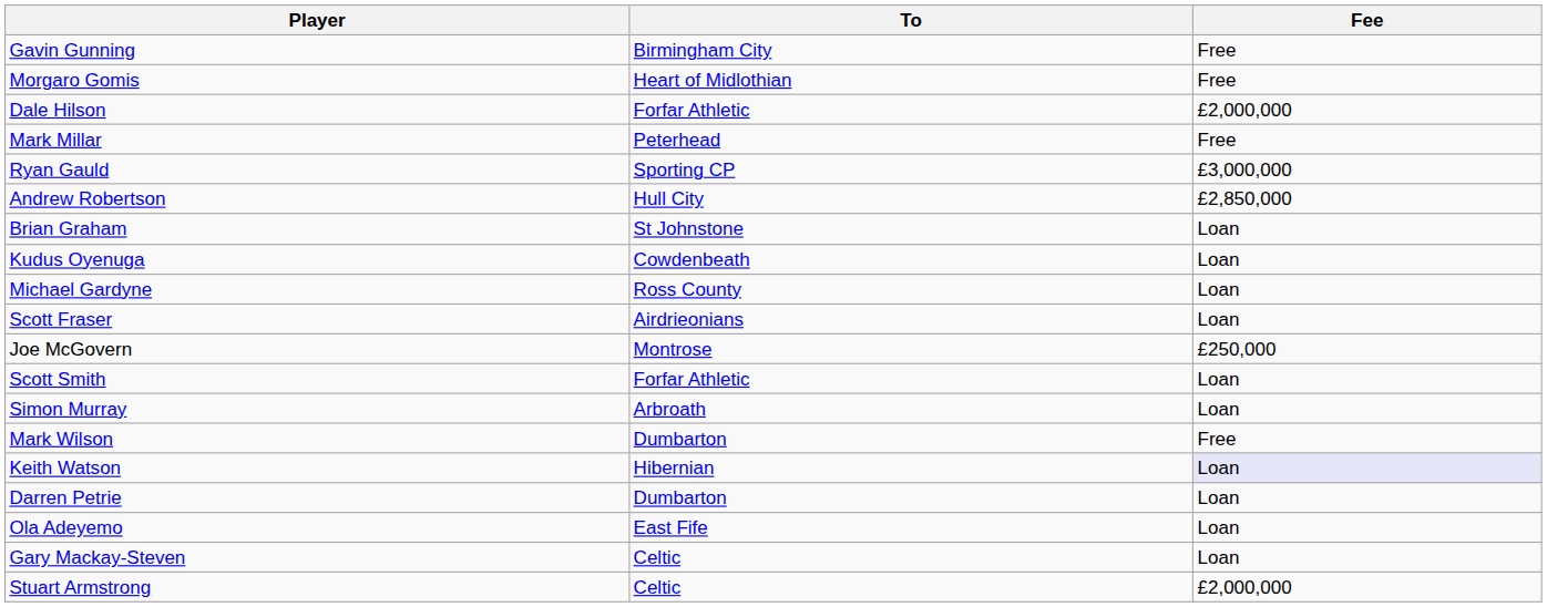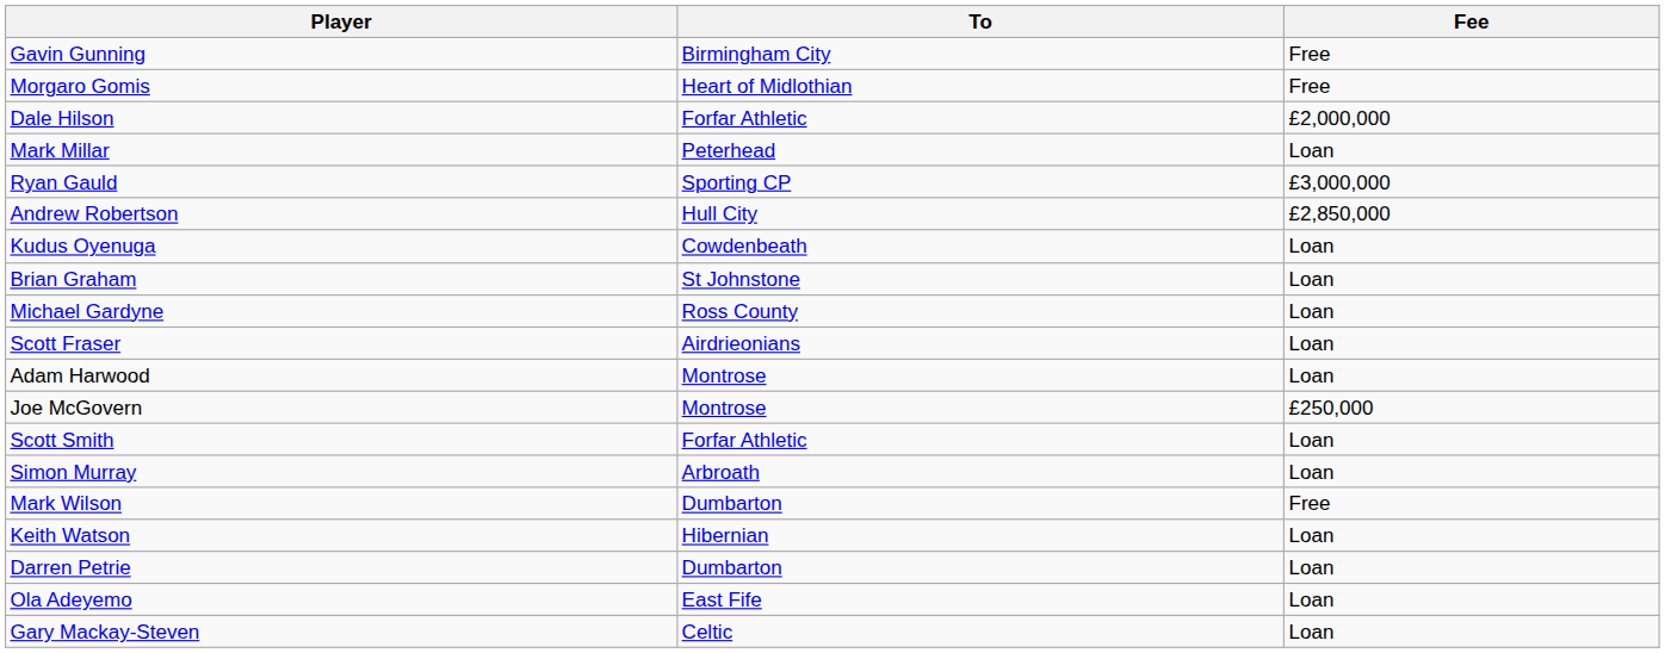Mark Millar | Fee: Free -> Loan
rows swapped: Kudus Oyenuga <-> Brian Graham
+ row: Adam Harwood | Montrose | Loan
Keith Watson | Fee: lavender background -> no background
- row: Stuart Armstrong | Celtic | £2,000,000
